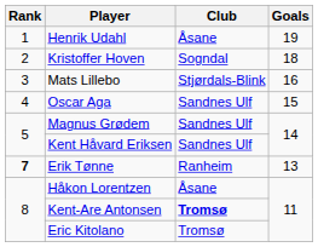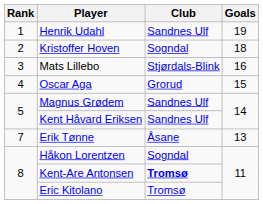Henrik Udahl | Club: Åsane -> Sandnes Ulf
Oscar Aga | Club: Sandnes Ulf -> Grorud
Erik Tønne | Rank: bold -> normal
Erik Tønne | Club: Ranheim -> Åsane
Håkon Lorentzen | Club: Åsane -> Sogndal
